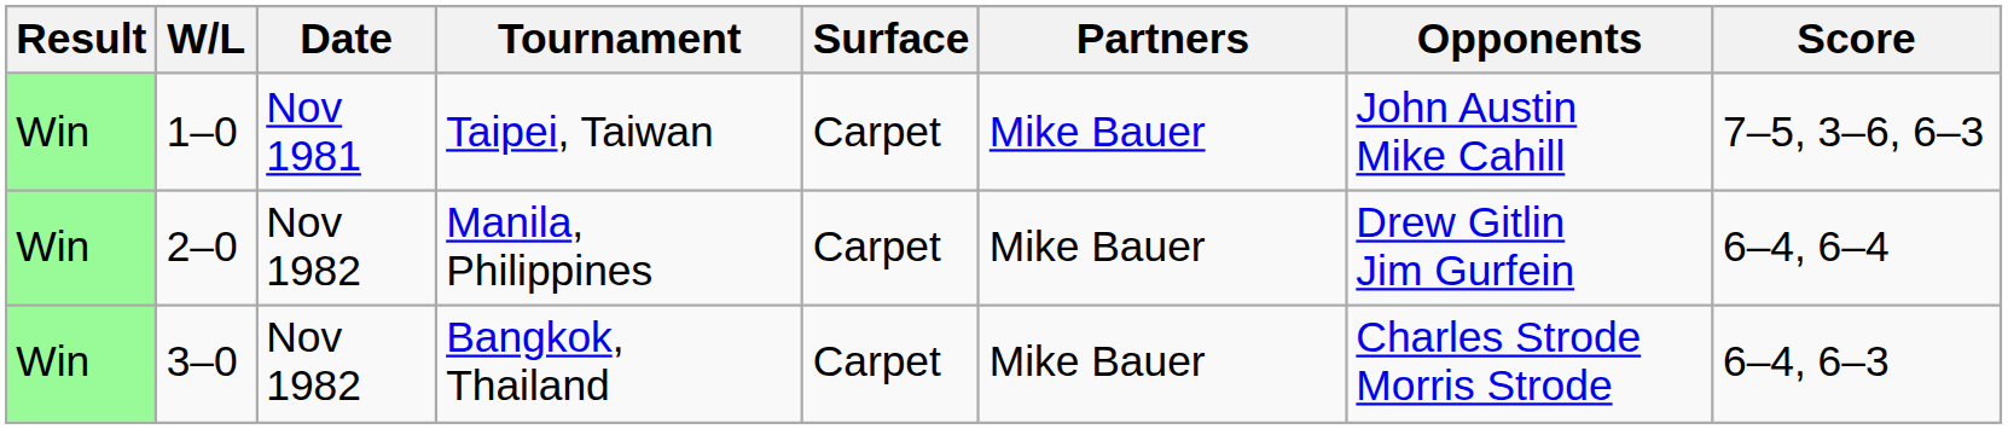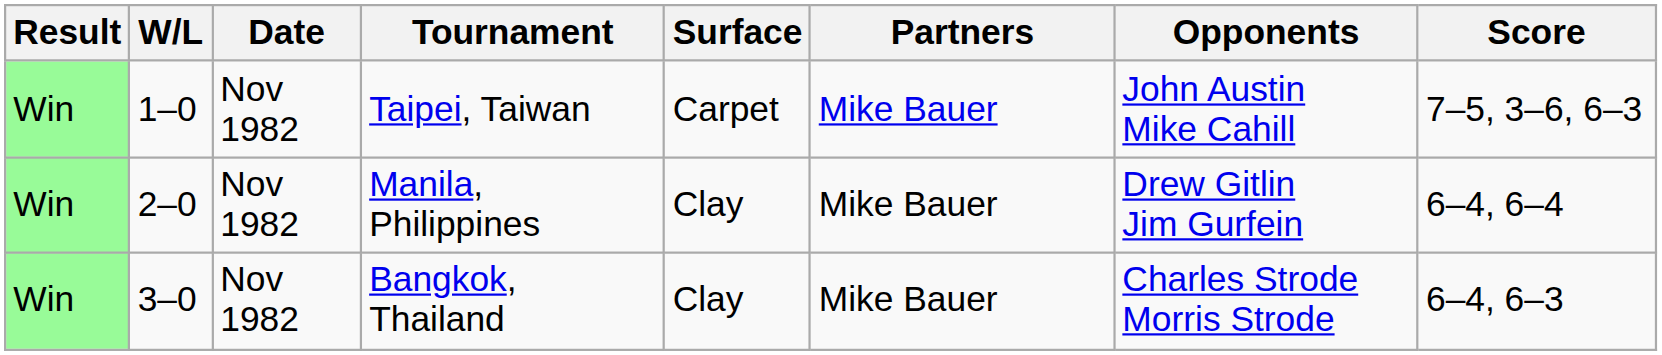Taipei, Taiwan | Date: Nov 1981 -> Nov 1982
Manila, Philippines | Surface: Carpet -> Clay
Bangkok, Thailand | Surface: Carpet -> Clay
